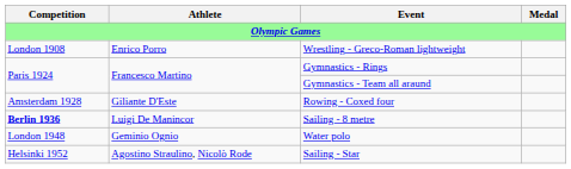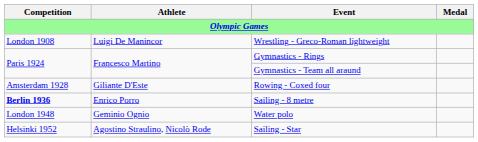Wrestling - Greco-Roman lightweight | Athlete: Enrico Porro -> Luigi De Manincor
Sailing - 8 metre | Athlete: Luigi De Manincor -> Enrico Porro
